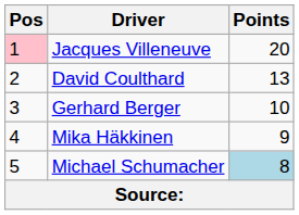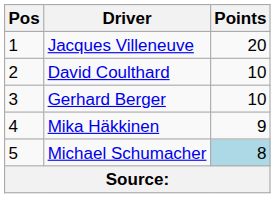Jacques Villeneuve | Pos: pink background -> no background
David Coulthard | Points: 13 -> 10
